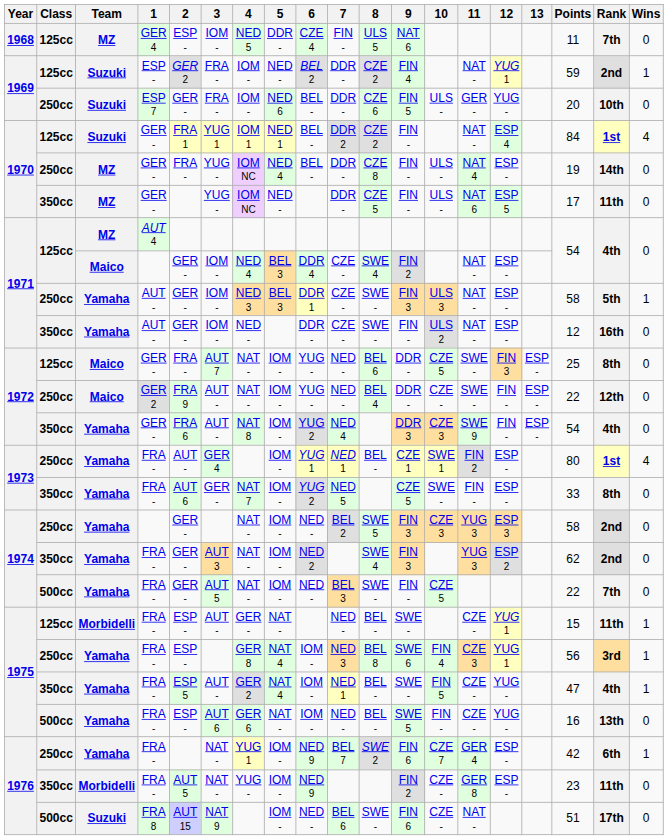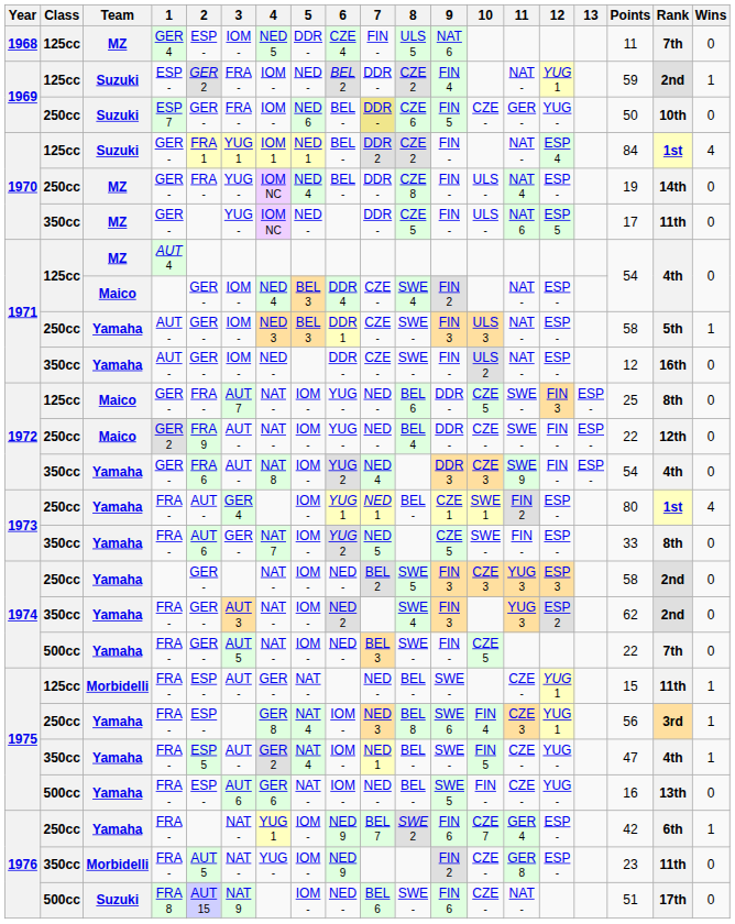ESP 7 | 7: no background -> khaki background
ESP 7 | 10: ULS - -> CZE -
ESP 7 | Points: 20 -> 50
